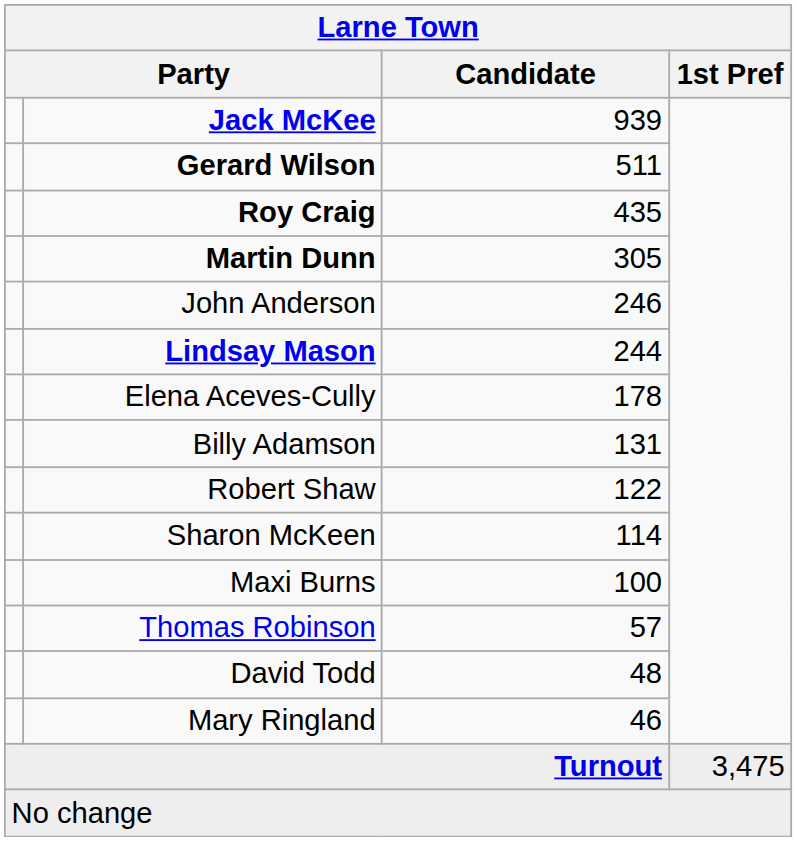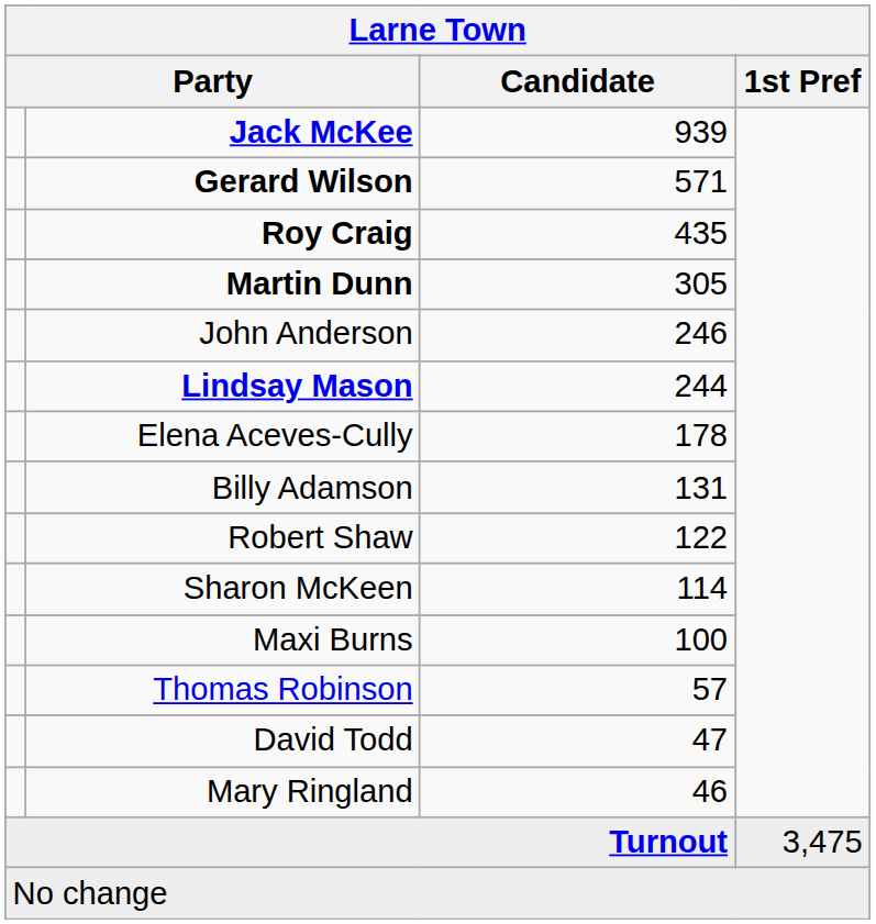Gerard Wilson | Candidate: 511 -> 571
David Todd | Candidate: 48 -> 47
